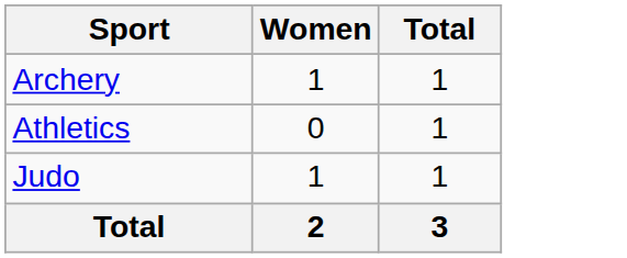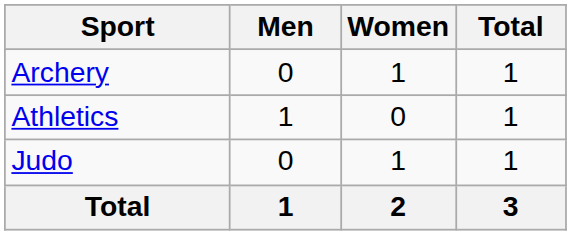+ column: Men | 0 | 1 | 0 | 1
